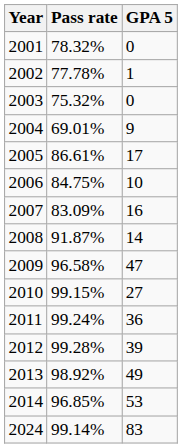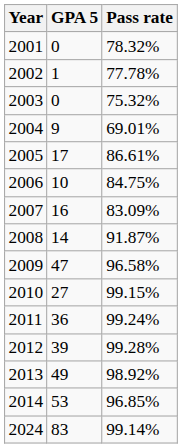columns swapped: GPA 5 <-> Pass rate
